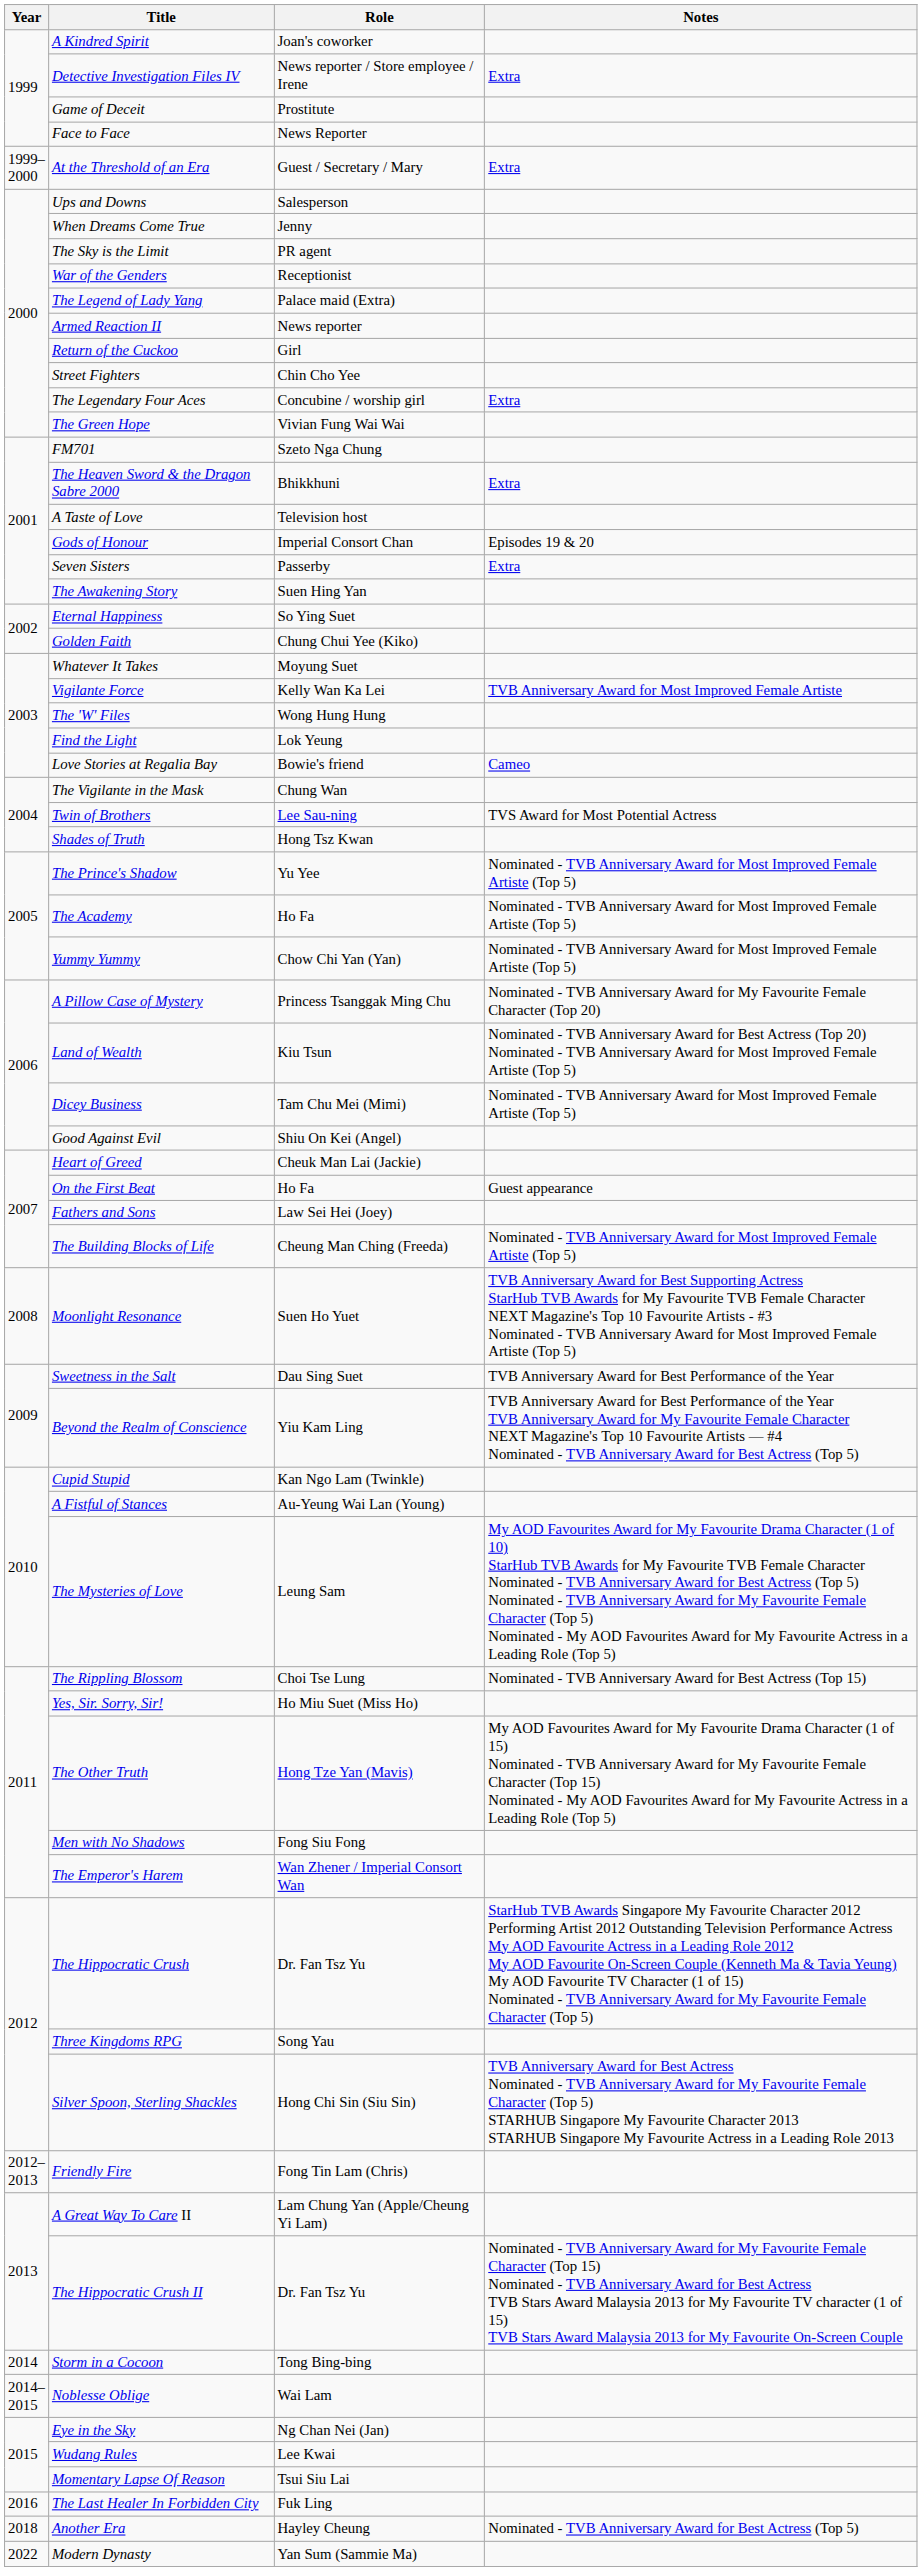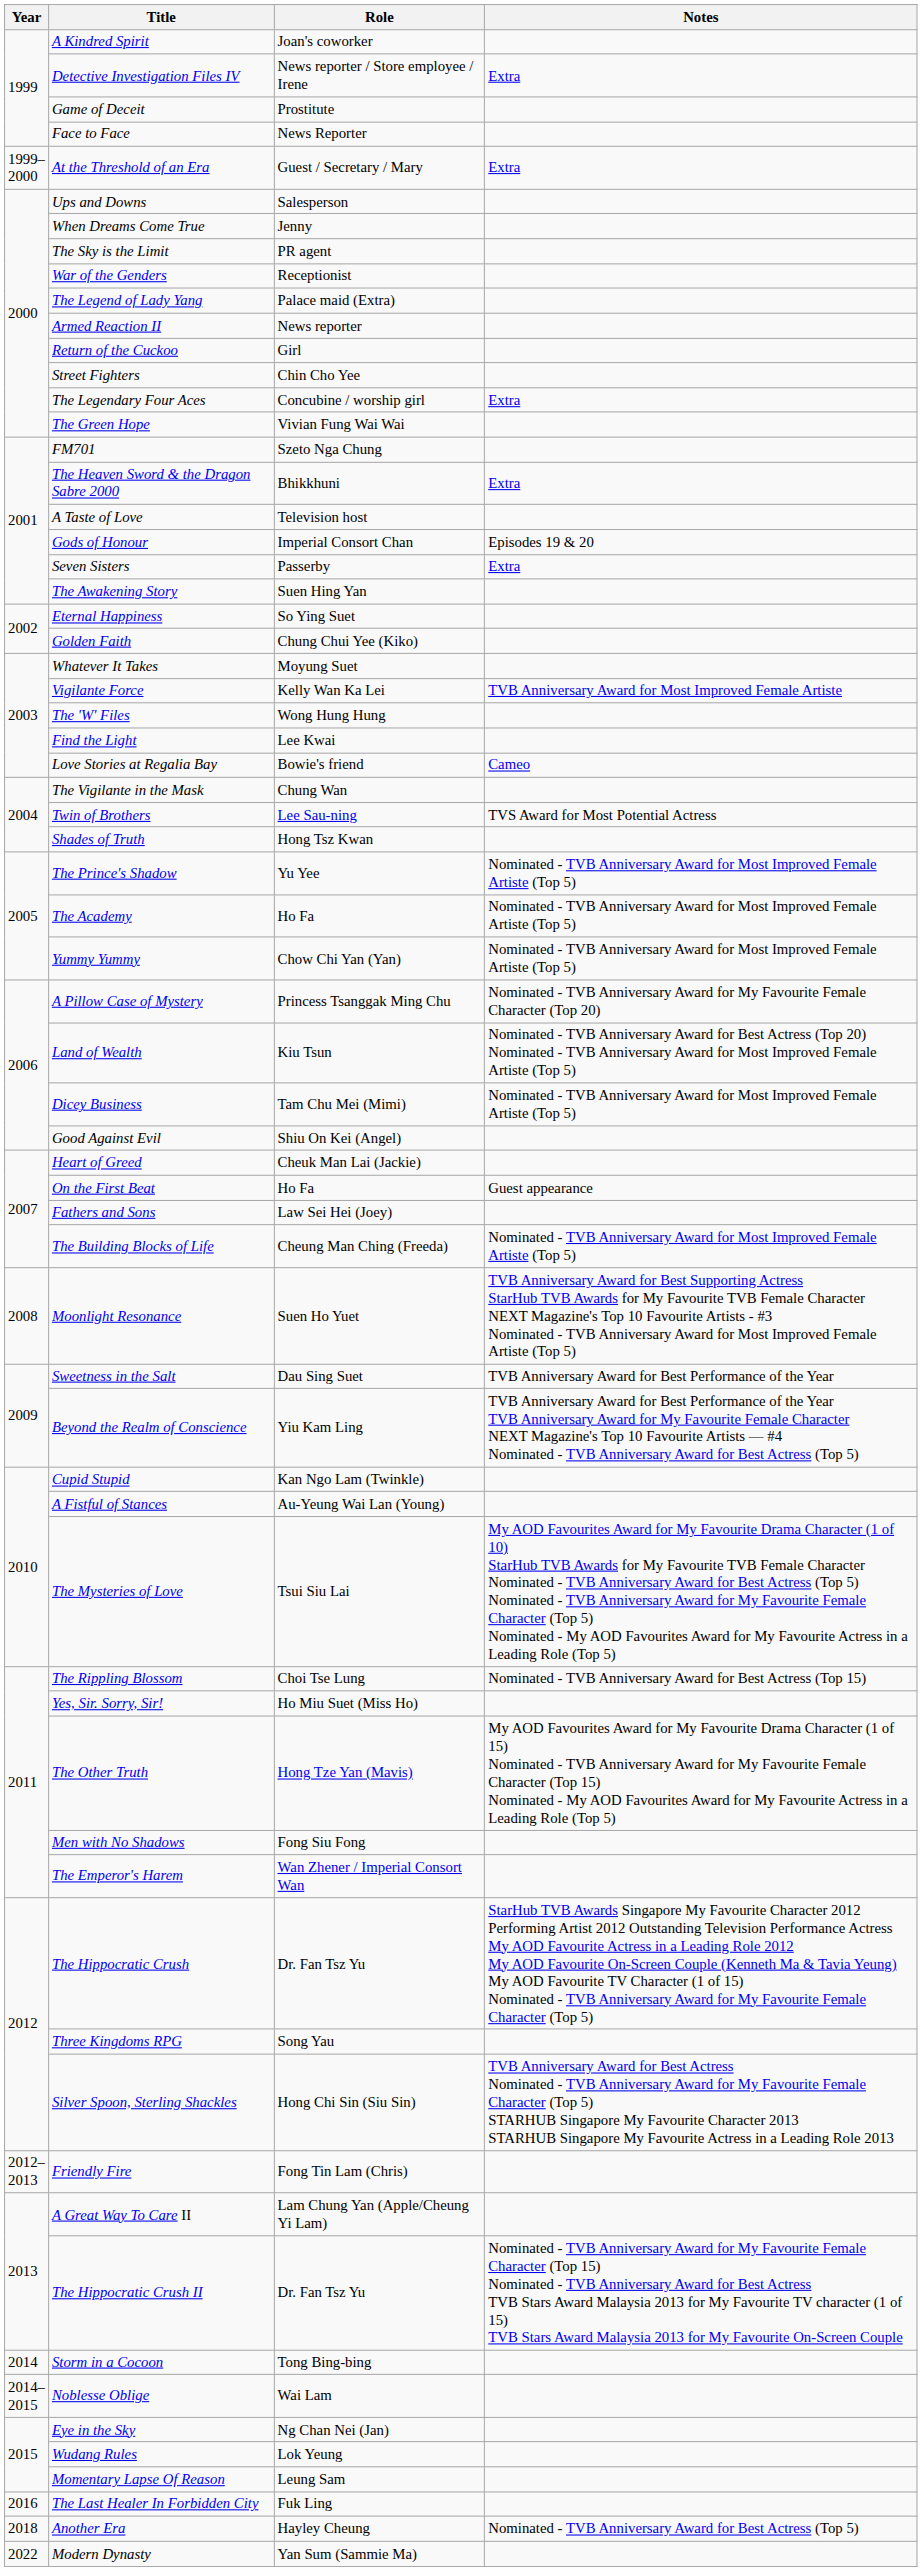Find the Light | Role: Lok Yeung -> Lee Kwai
The Mysteries of Love | Role: Leung Sam -> Tsui Siu Lai
Wudang Rules | Role: Lee Kwai -> Lok Yeung
Momentary Lapse Of Reason | Role: Tsui Siu Lai -> Leung Sam
